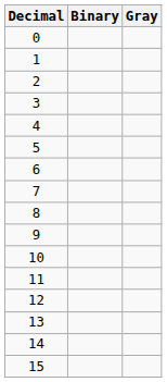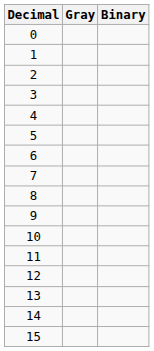columns swapped: Binary <-> Gray
